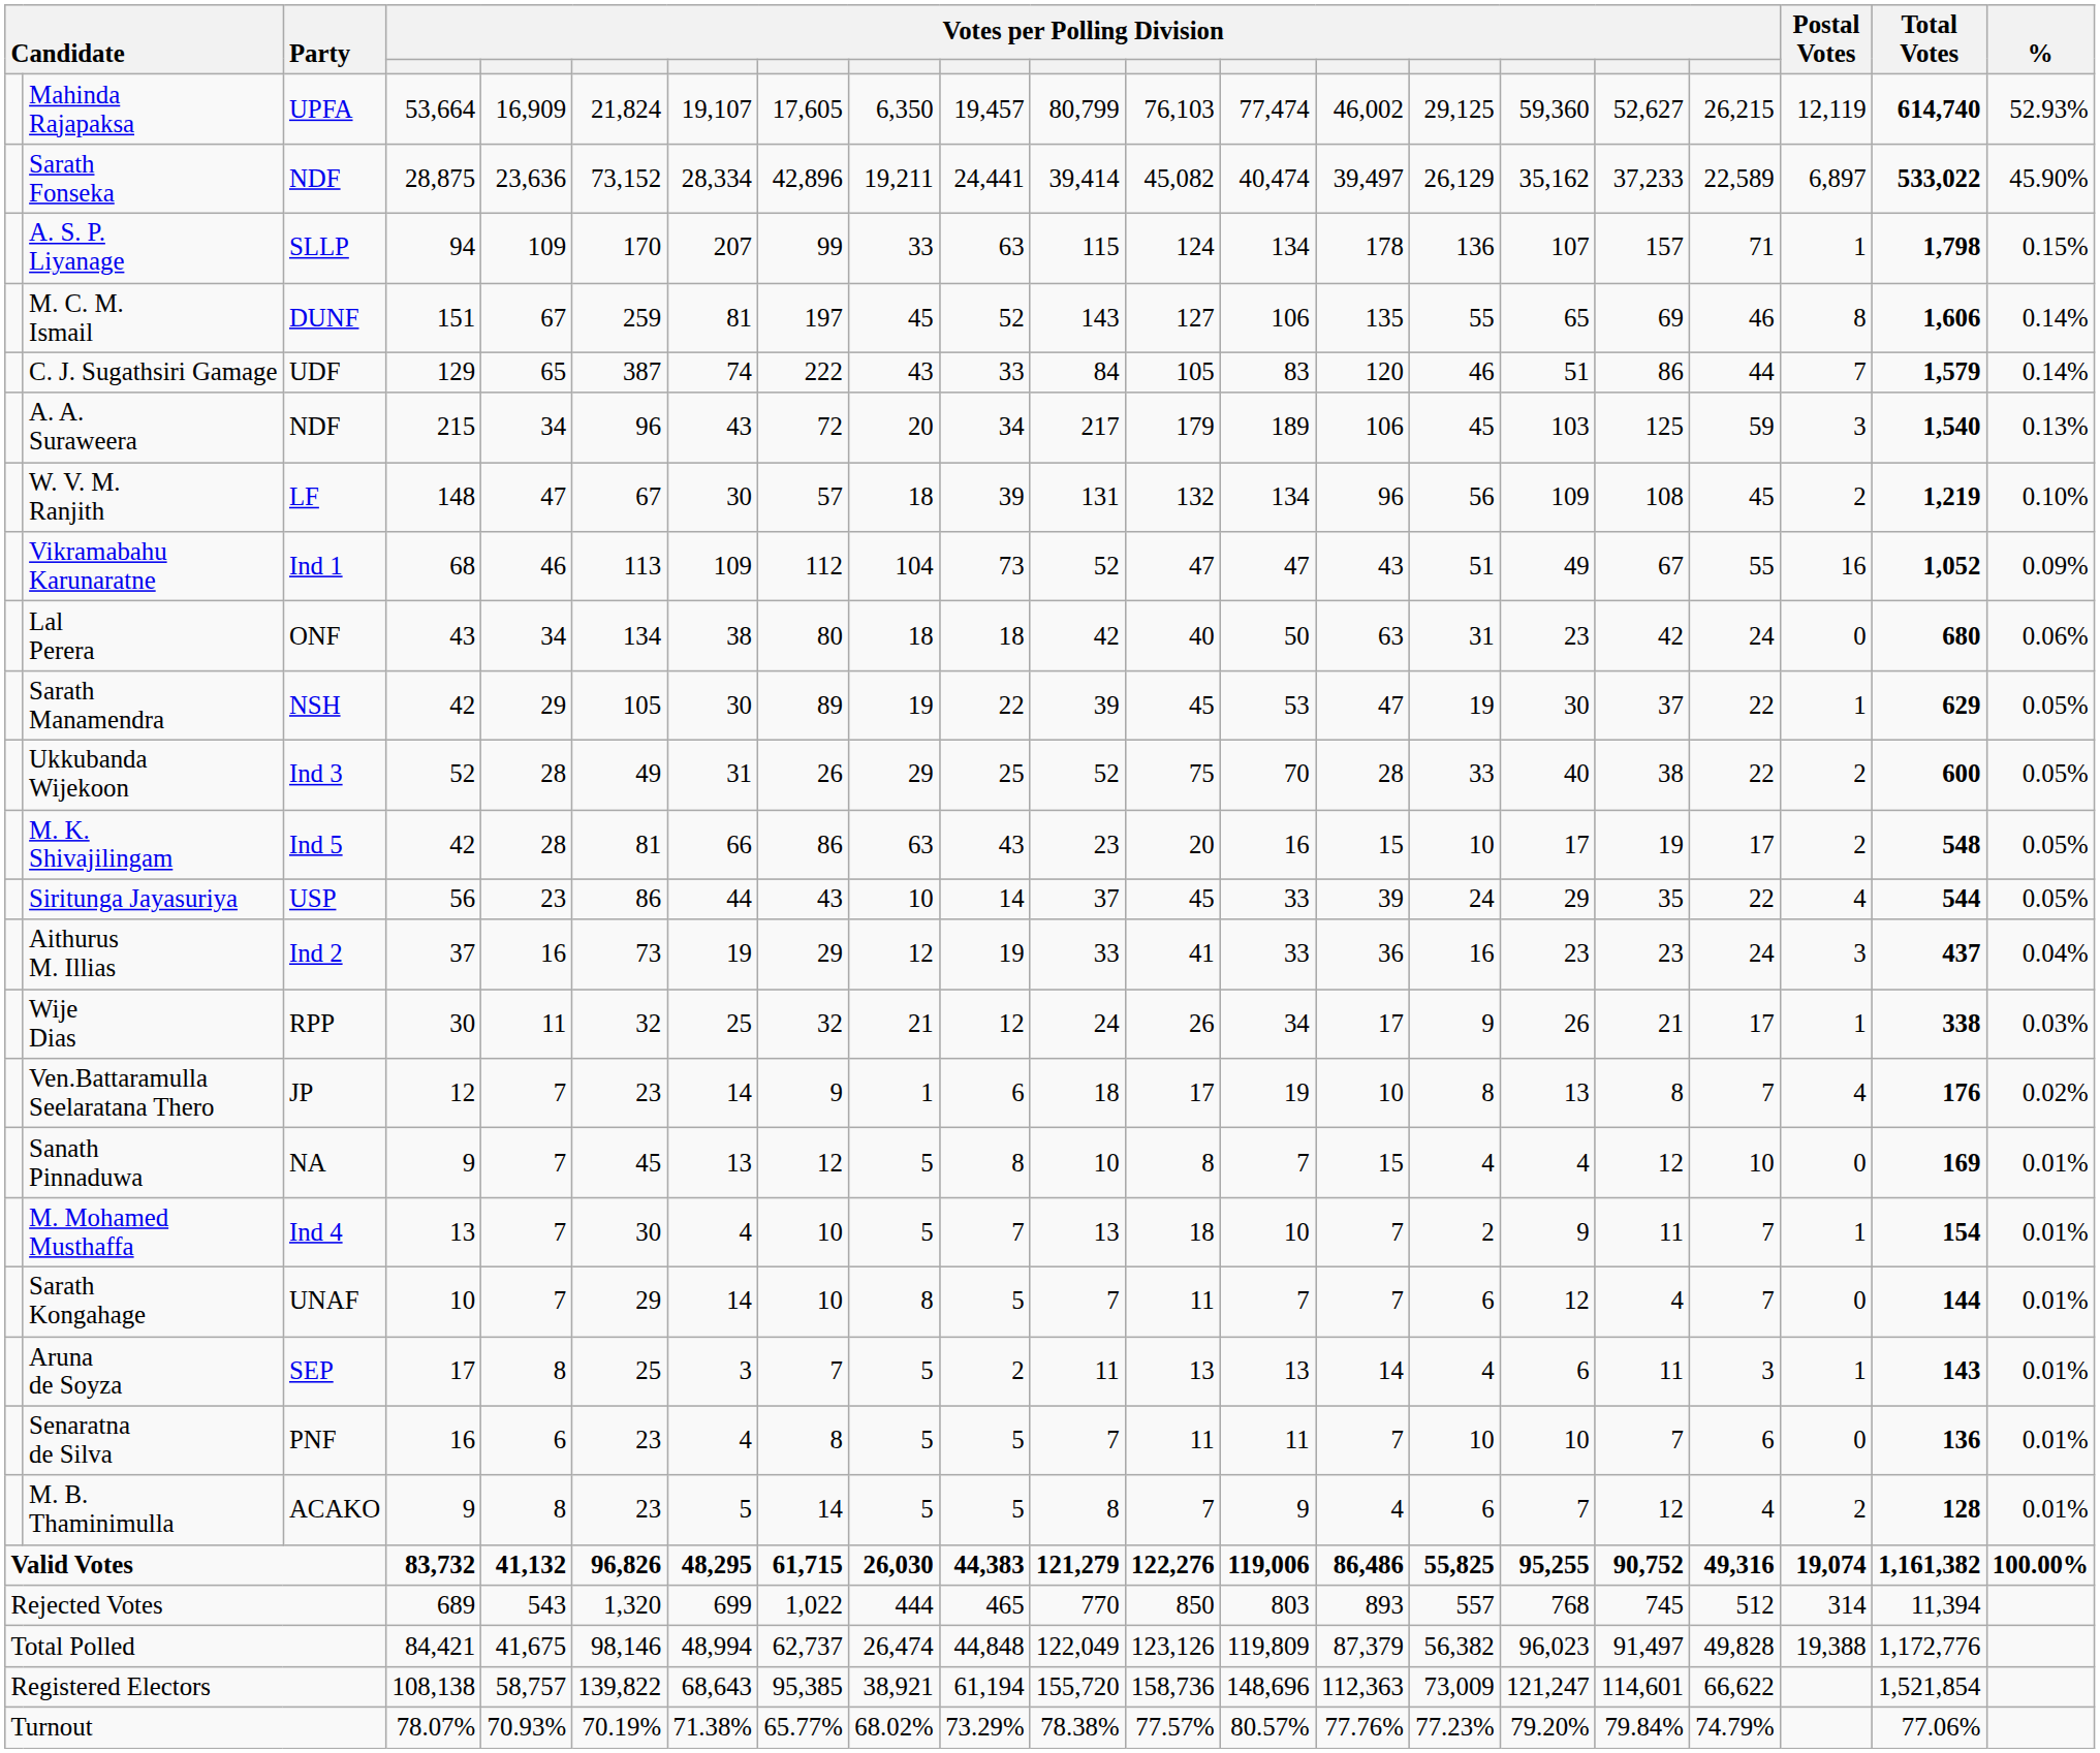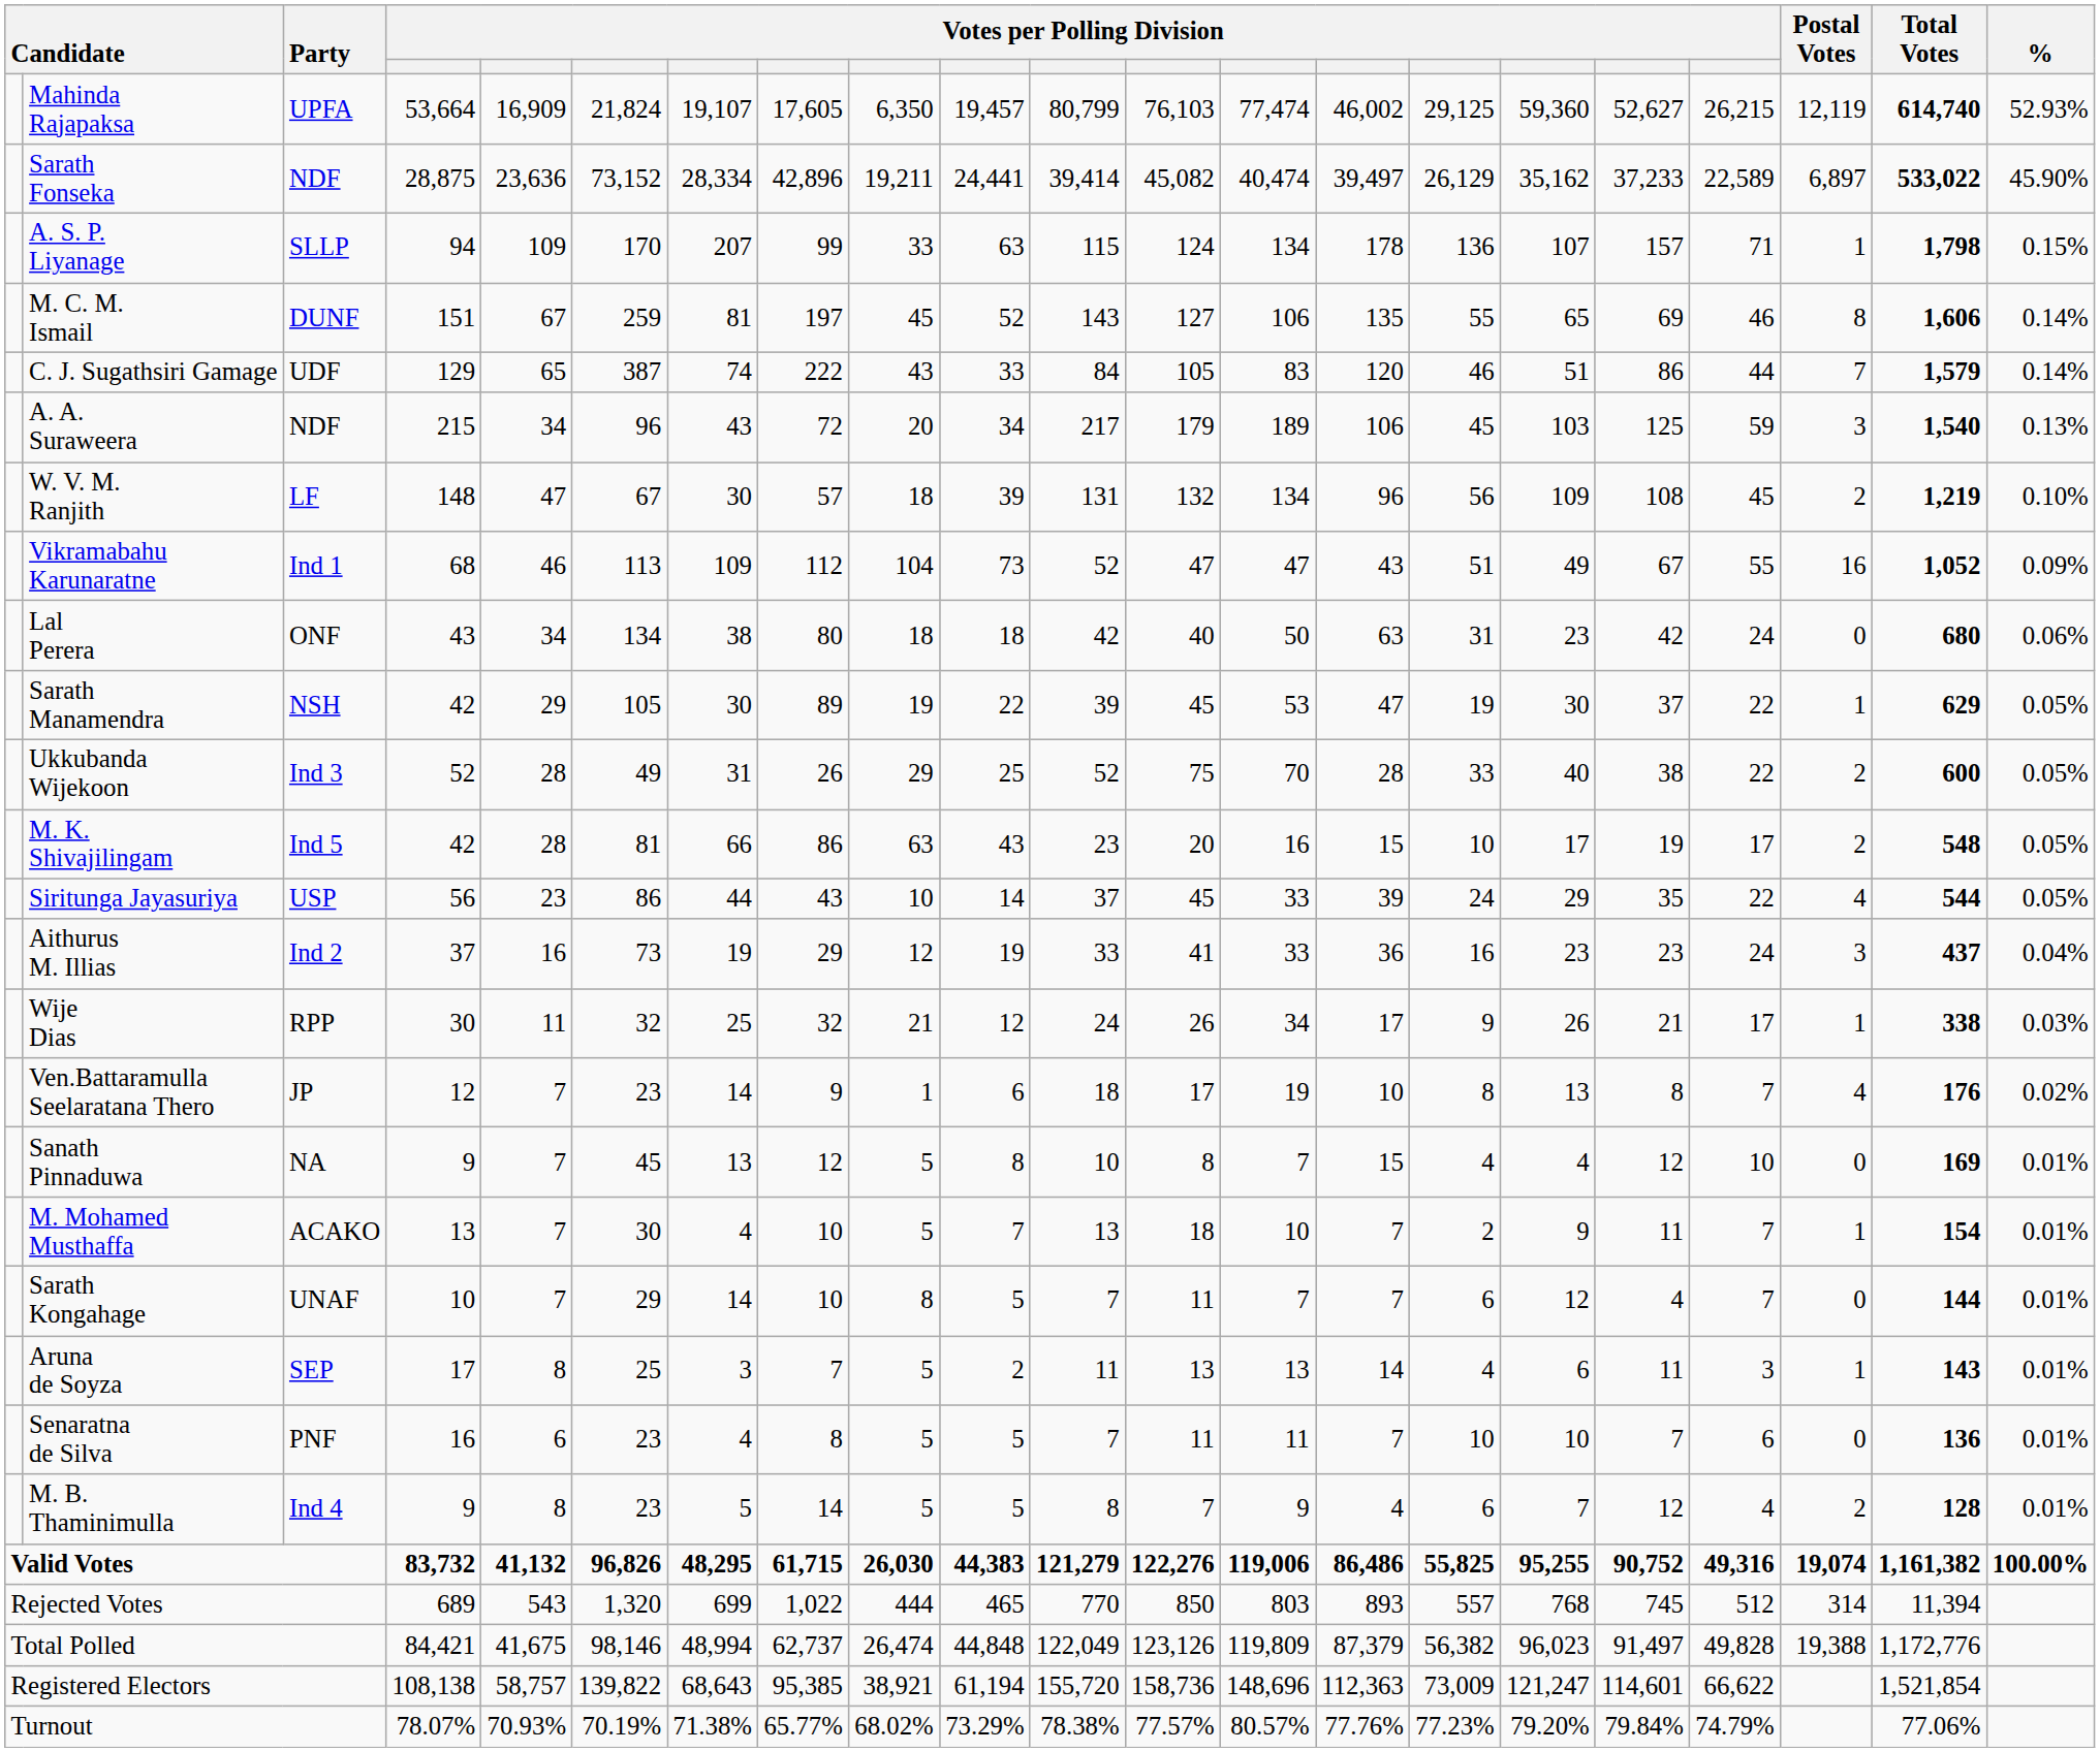M. Mohamed Musthaffa | Party: Ind 4 -> ACAKO
M. B. Thaminimulla | Party: ACAKO -> Ind 4
